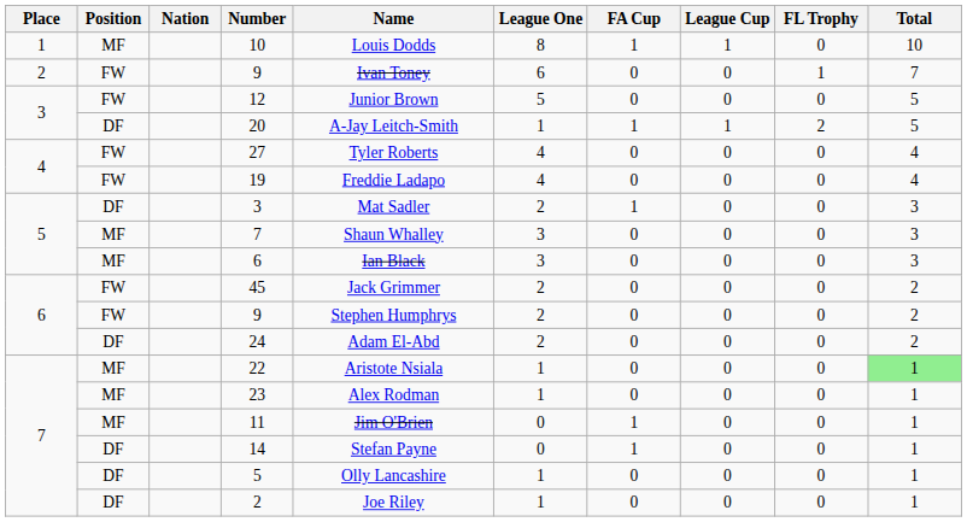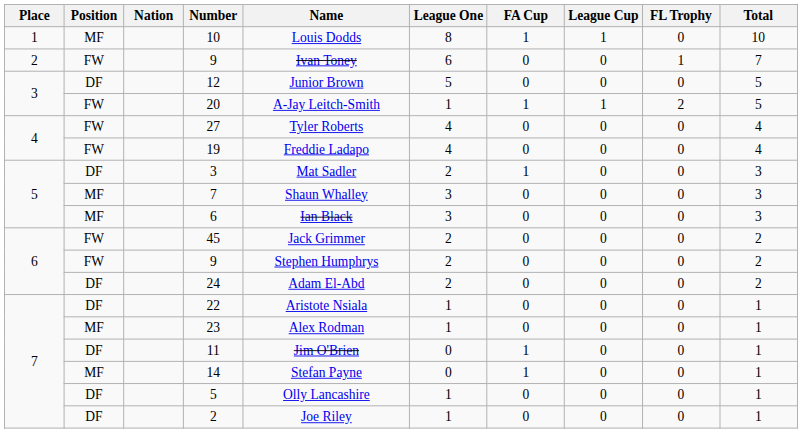12 | Position: FW -> DF
20 | Position: DF -> FW
22 | Position: MF -> DF
22 | Total: lightgreen background -> no background
11 | Position: MF -> DF
14 | Position: DF -> MF
